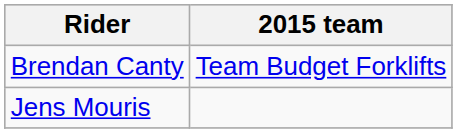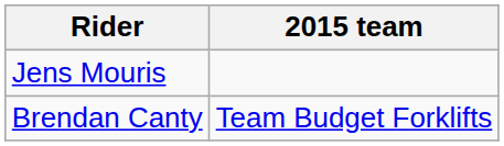rows swapped: Brendan Canty <-> Jens Mouris
